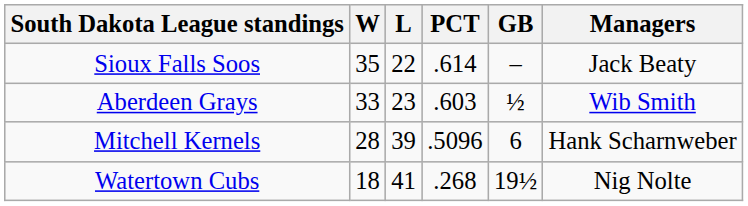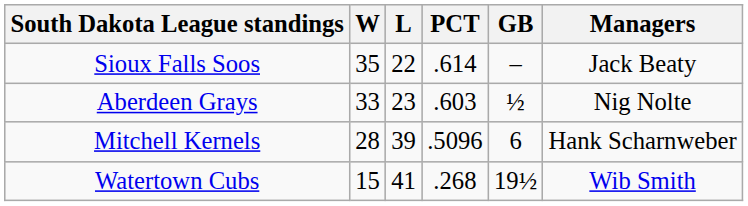Aberdeen Grays | Managers: Wib Smith -> Nig Nolte
Watertown Cubs | W: 18 -> 15
Watertown Cubs | Managers: Nig Nolte -> Wib Smith
